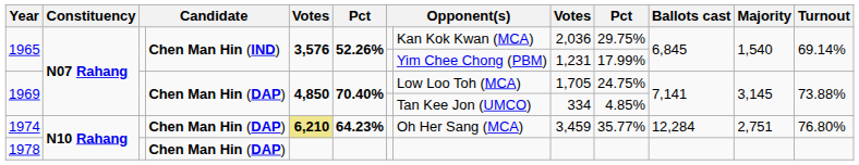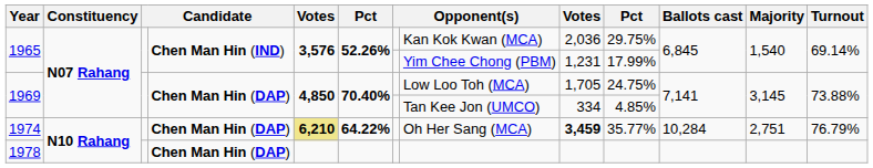1974 | column 6: 64.23% -> 64.22%
1974 | column 9: normal -> bold
1974 | Ballots cast: 12,284 -> 10,284
1974 | Turnout: 76.80% -> 76.79%
